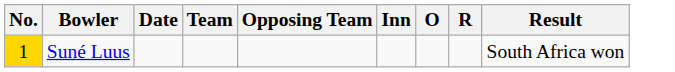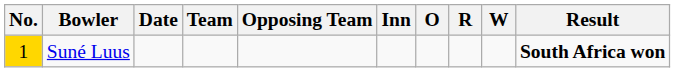+ column: W
Suné Luus | Result: normal -> bold
